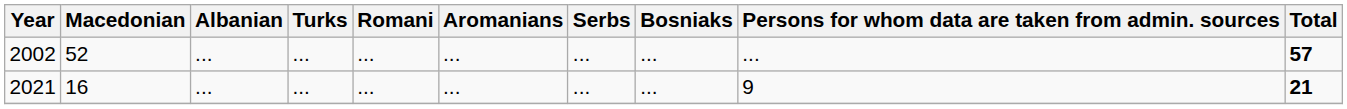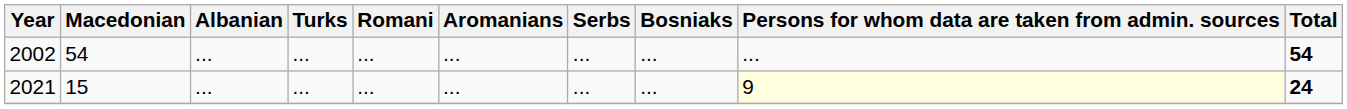2002 | Macedonian: 52 -> 54
2002 | Total: 57 -> 54
2021 | Macedonian: 16 -> 15
2021 | Persons for whom data are taken from admin. sources: no background -> lightyellow background
2021 | Total: 21 -> 24
